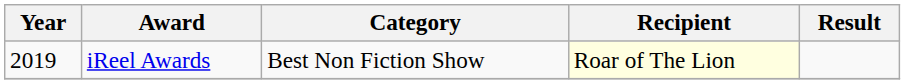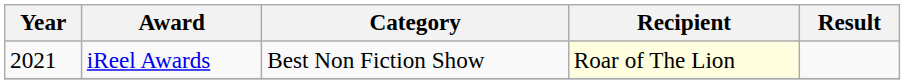iReel Awards | Year: 2019 -> 2021
